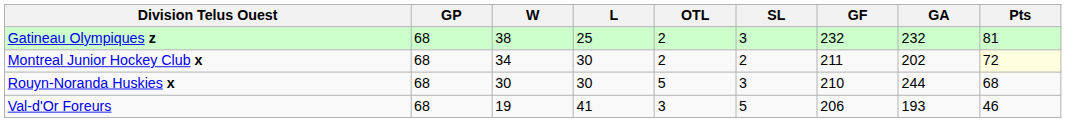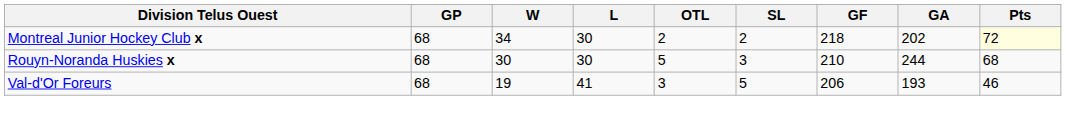- row: Gatineau Olympiques z | 68 | 38 | 25 | 2 | 3 | 232 | 232 | 81
Montreal Junior Hockey Club x | GF: 211 -> 218
